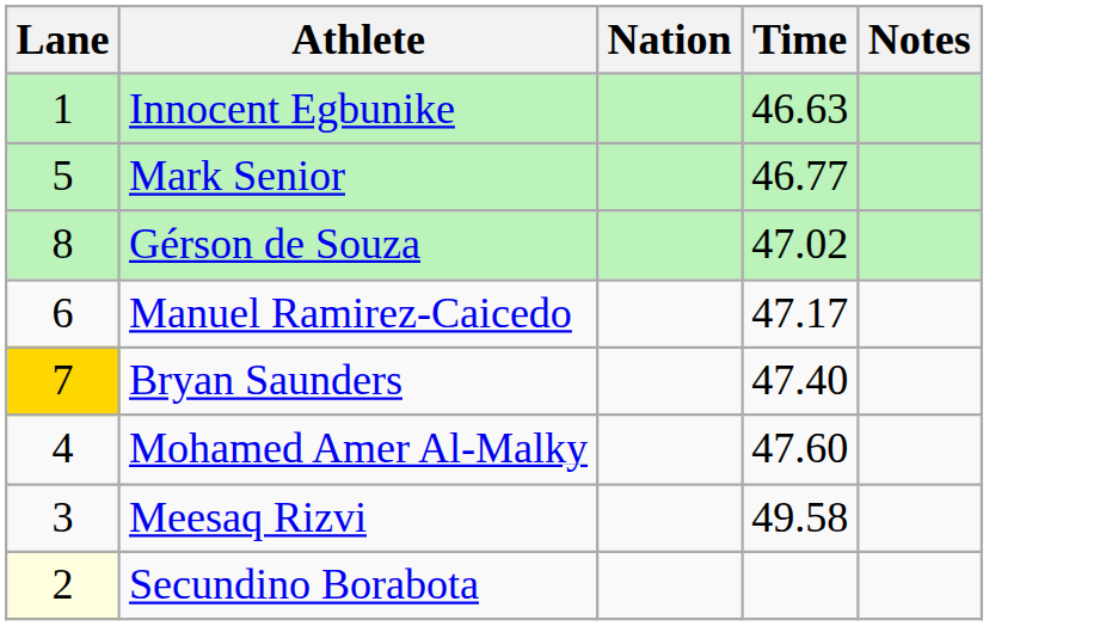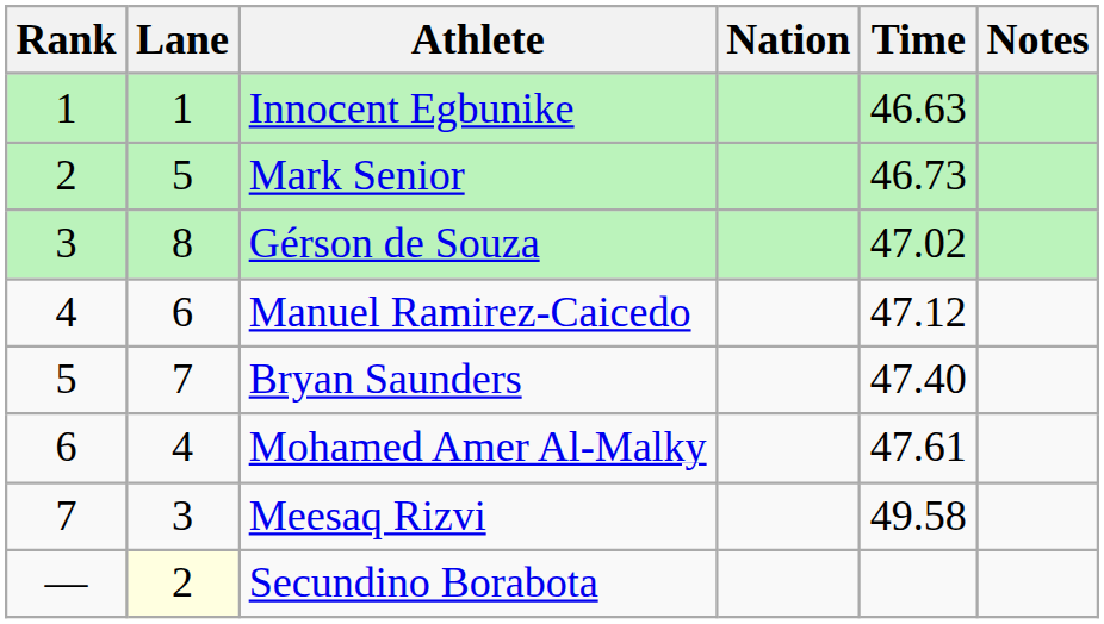+ column: Rank | 1 | 2 | 3 | 4 | 5 | 6 | 7 | —
Mark Senior | Time: 46.77 -> 46.73
Manuel Ramirez-Caicedo | Time: 47.17 -> 47.12
Bryan Saunders | Lane: gold background -> no background
Mohamed Amer Al-Malky | Time: 47.60 -> 47.61
